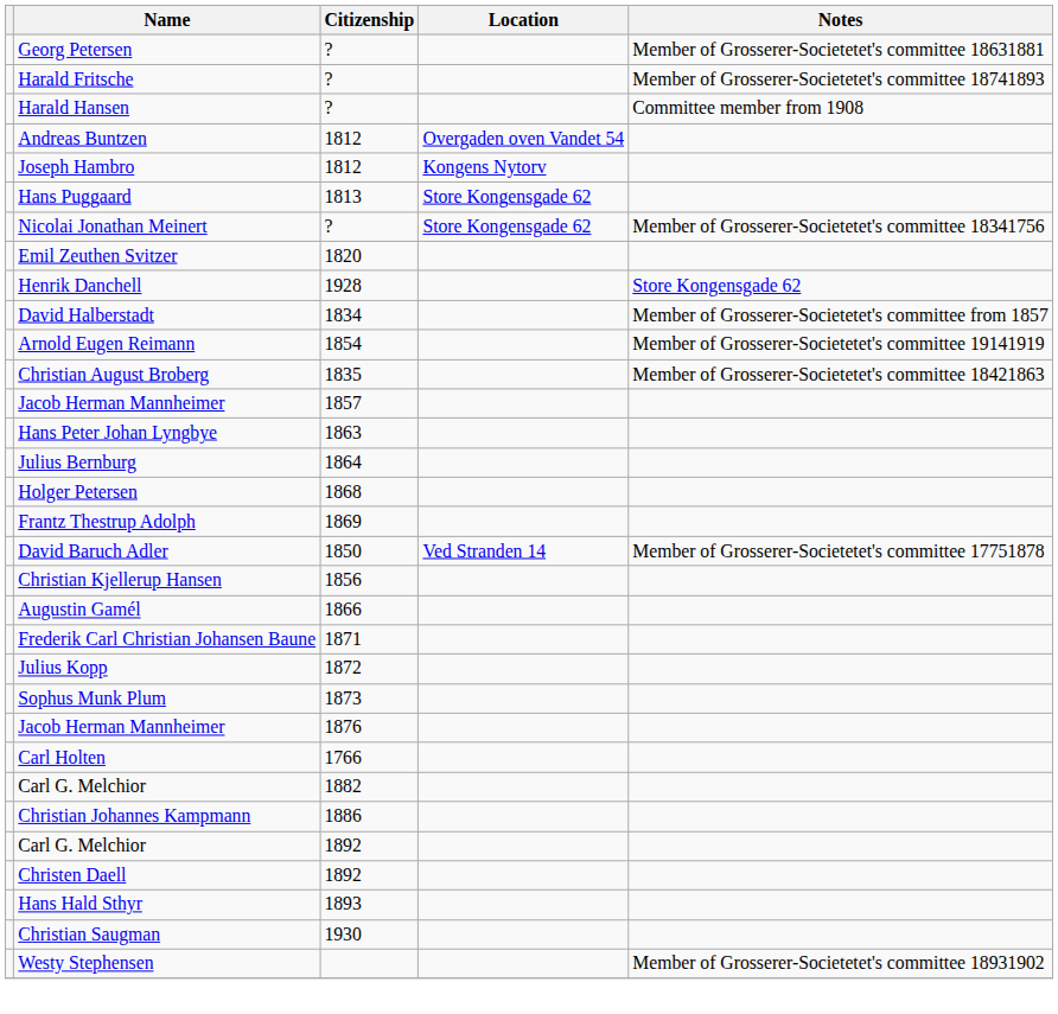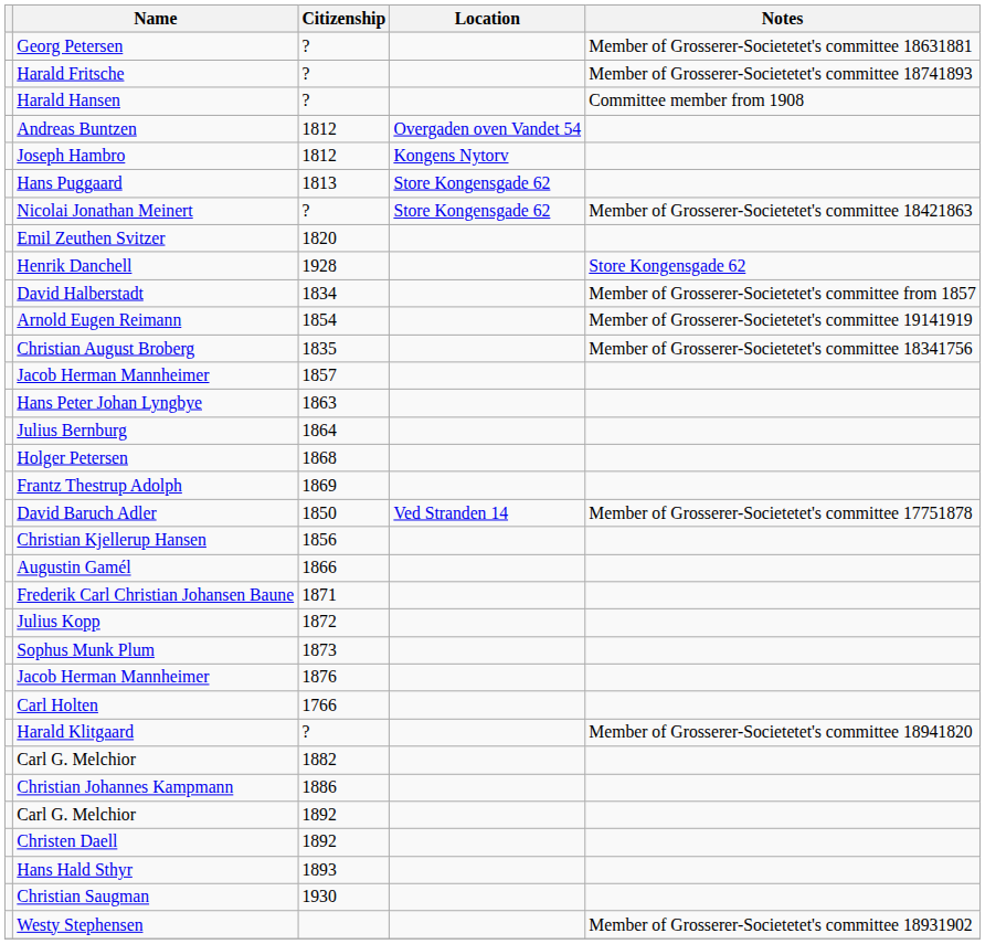Nicolai Jonathan Meinert | Notes: Member of Grosserer-Societetet's committee 18341756 -> Member of Grosserer-Societetet's committee 18421863
Christian August Broberg | Notes: Member of Grosserer-Societetet's committee 18421863 -> Member of Grosserer-Societetet's committee 18341756
+ row: Harald Klitgaard | ? | Member of Grosserer-Societetet's committee 18941820
